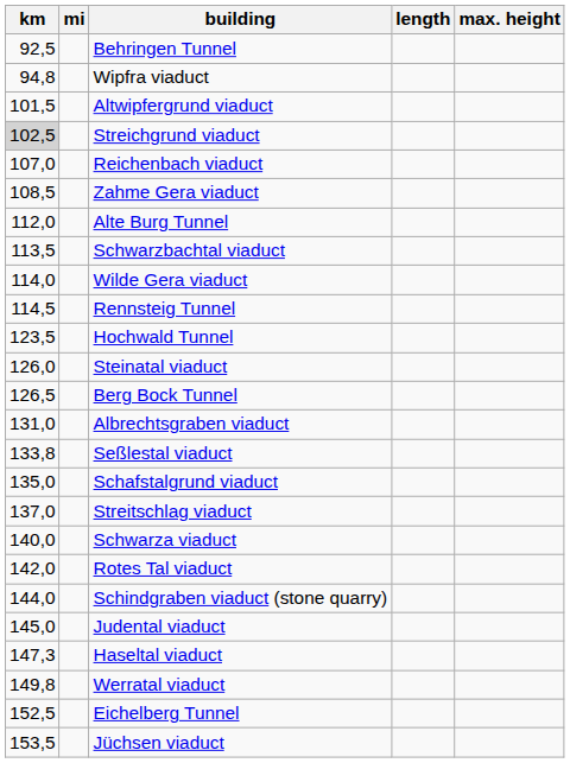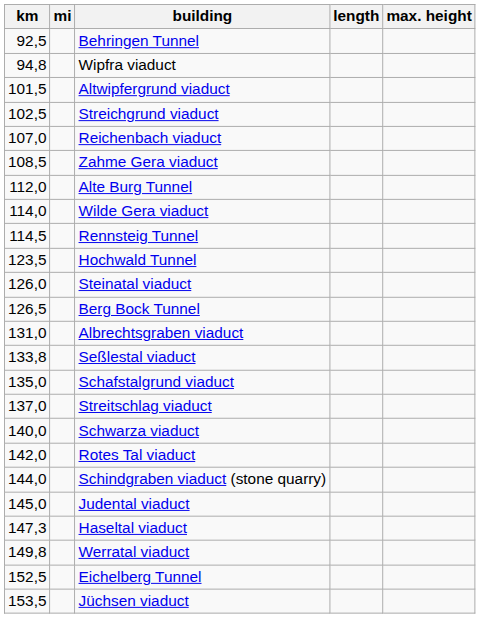Streichgrund viaduct | km: lightgrey background -> no background
- row: 113,5 | Schwarzbachtal viaduct
